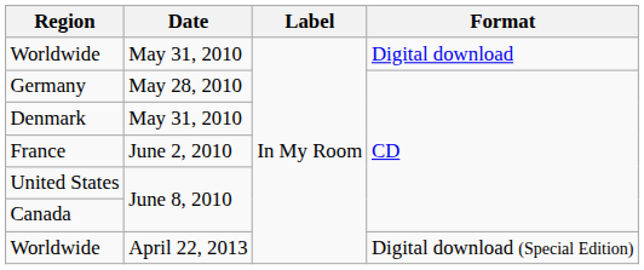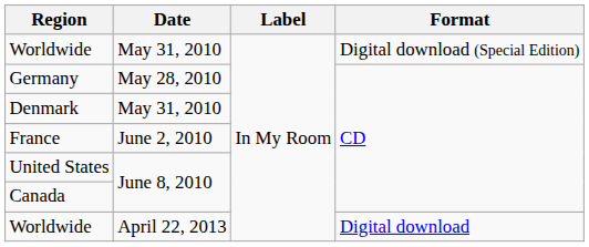Worldwide / May 31, 2010 | Format: Digital download -> Digital download (Special Edition)
Worldwide / April 22, 2013 | Format: Digital download (Special Edition) -> Digital download
